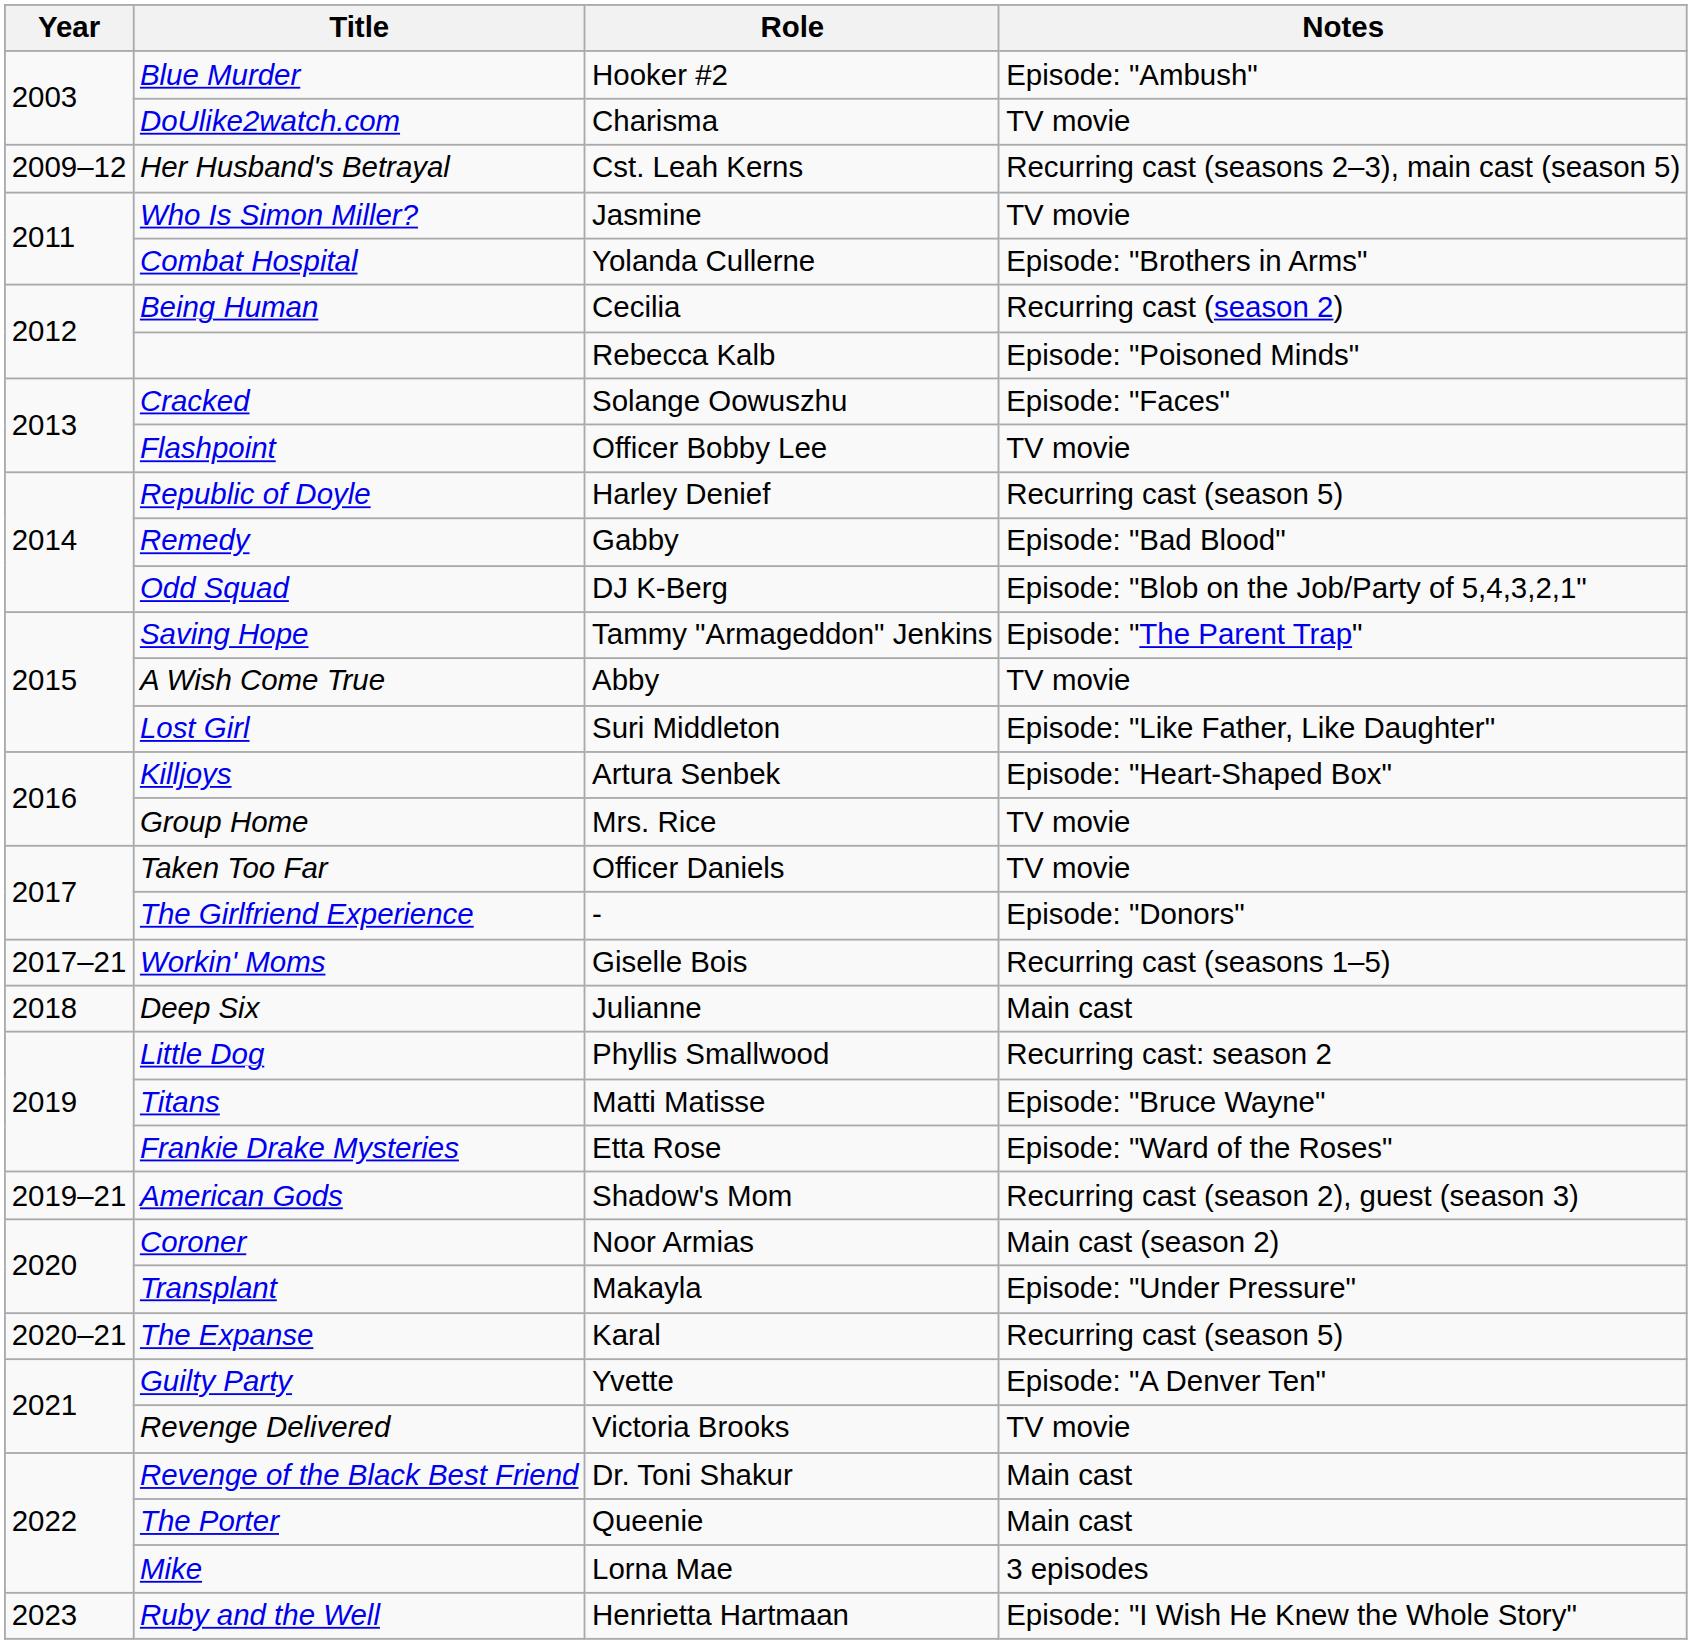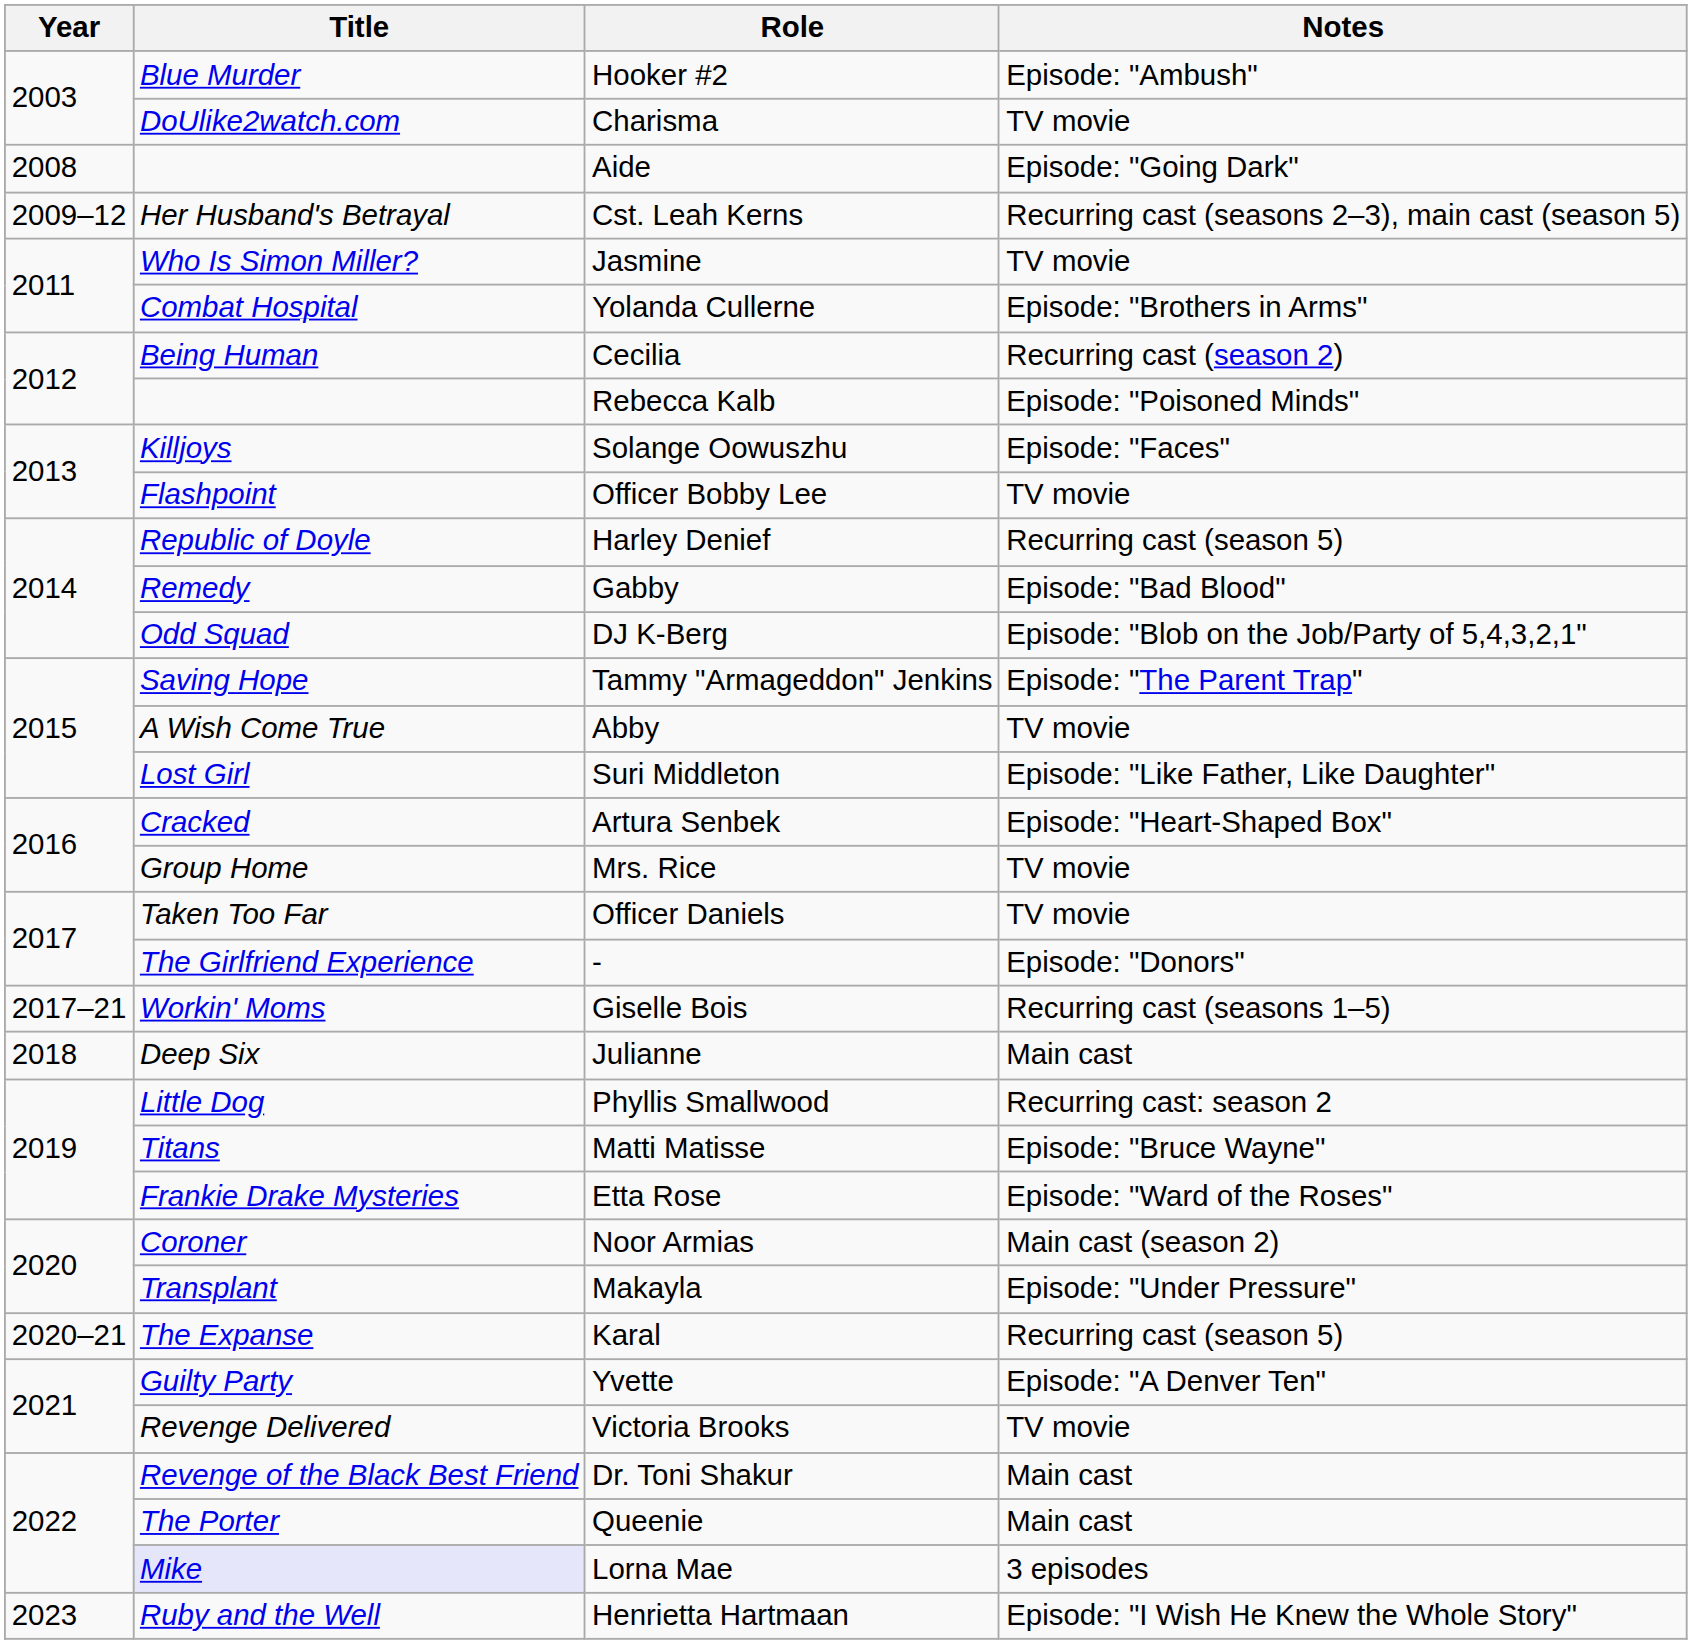+ row: 2008 | Aide | Episode: "Going Dark"
Solange Oowuszhu | Title: Cracked -> Killjoys
Artura Senbek | Title: Killjoys -> Cracked
- row: 2019–21 | American Gods | Shadow's Mom | Recurring cast (season 2), guest (season 3)
Lorna Mae | Title: no background -> lavender background
